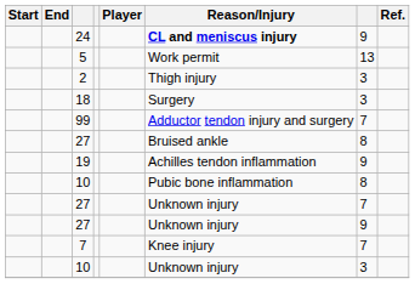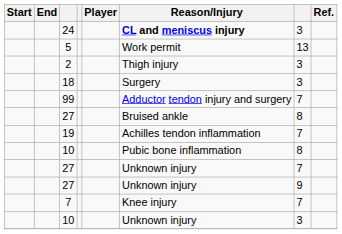24 | column 7: 9 -> 3
19 | column 7: 9 -> 7
